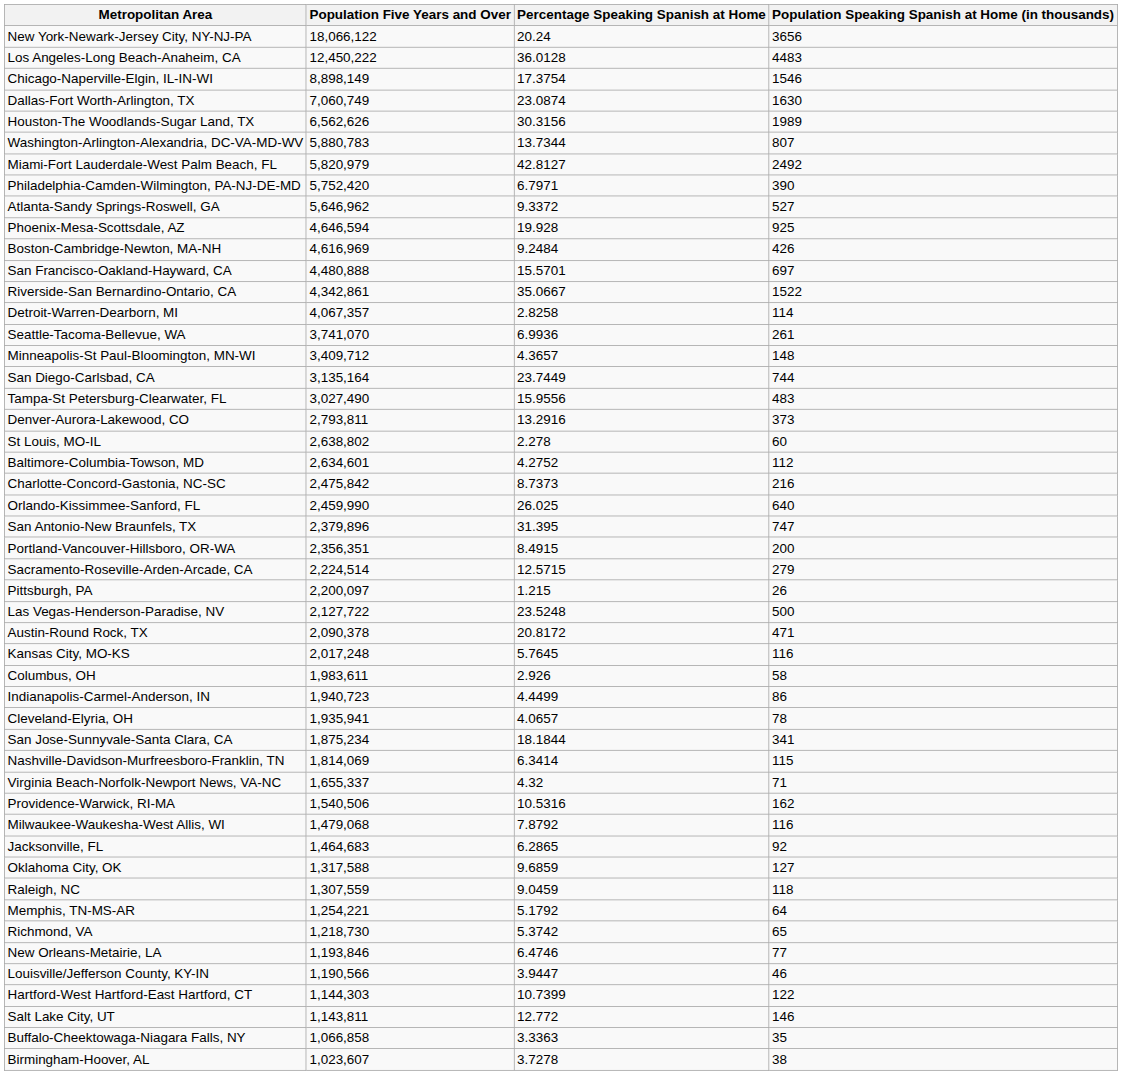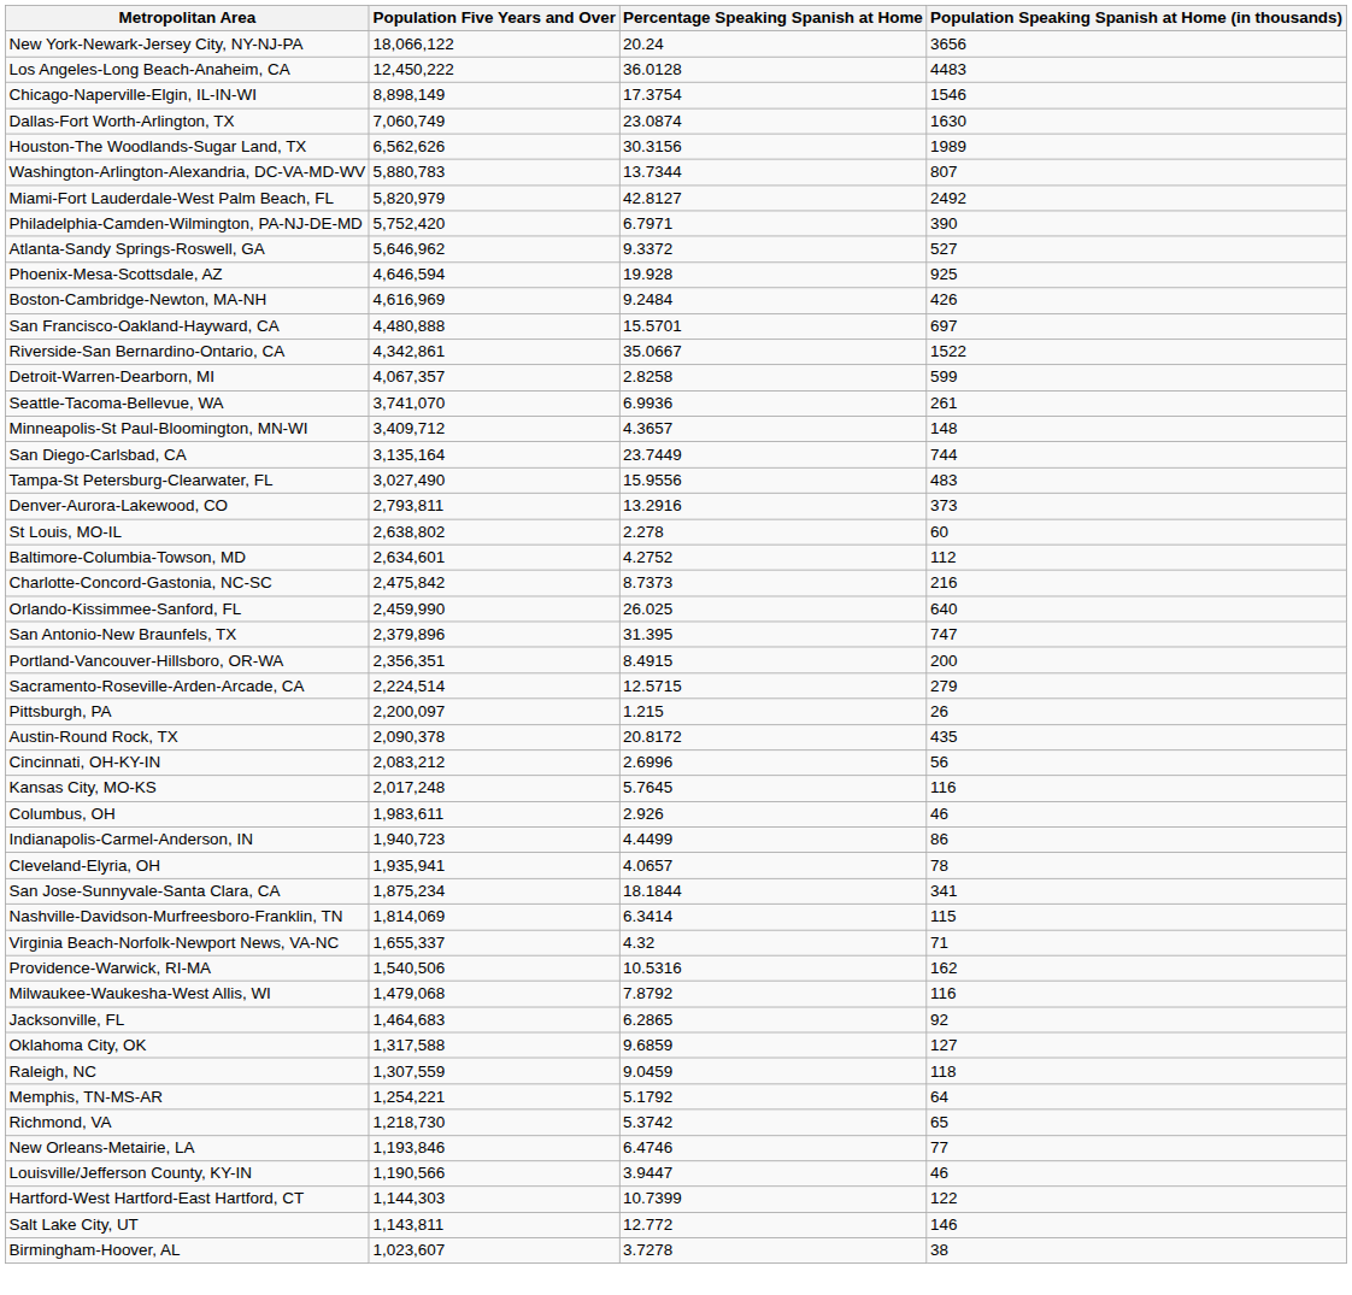Detroit-Warren-Dearborn, MI | Population Speaking Spanish at Home (in thousands): 114 -> 599
- row: Las Vegas-Henderson-Paradise, NV | 2,127,722 | 23.5248 | 500
Austin-Round Rock, TX | Population Speaking Spanish at Home (in thousands): 471 -> 435
+ row: Cincinnati, OH-KY-IN | 2,083,212 | 2.6996 | 56
Columbus, OH | Population Speaking Spanish at Home (in thousands): 58 -> 46
- row: Buffalo-Cheektowaga-Niagara Falls, NY | 1,066,858 | 3.3363 | 35
